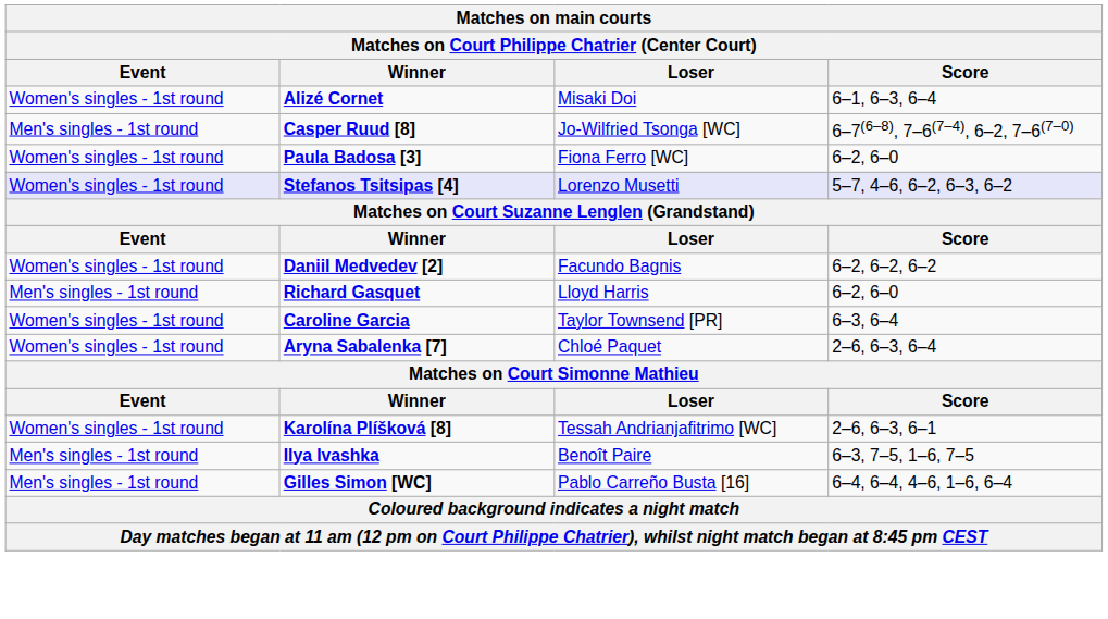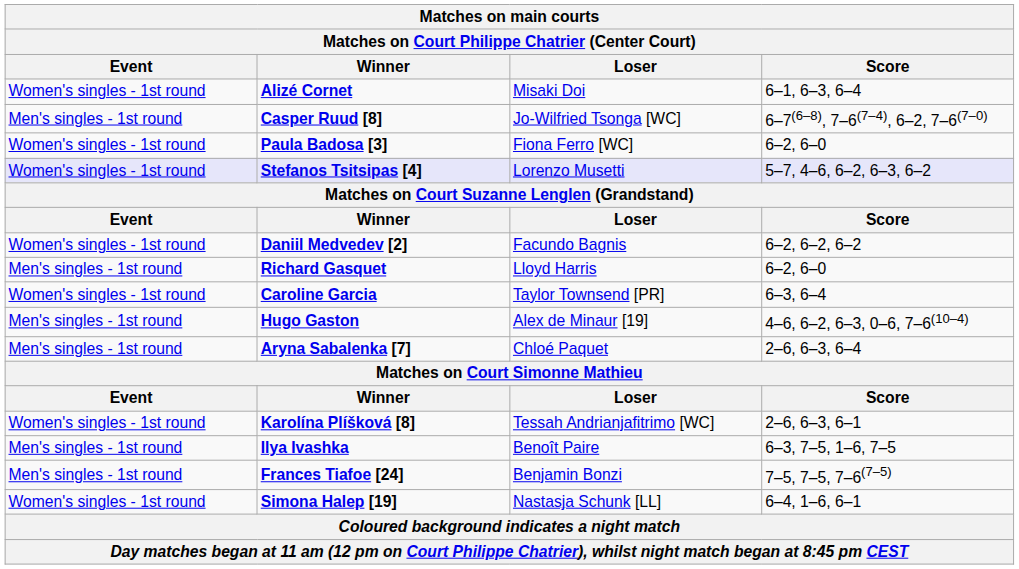+ row: Men's singles - 1st round | Hugo Gaston | Alex de Minaur [19] | 4–6, 6–2, 6–3, 0–6, 7–6(10–4)
Aryna Sabalenka [7] | Event: Women's singles - 1st round -> Men's singles - 1st round
+ row: Men's singles - 1st round | Frances Tiafoe [24] | Benjamin Bonzi | 7–5, 7–5, 7–6(7–5)
+ row: Women's singles - 1st round | Simona Halep [19] | Nastasja Schunk [LL] | 6–4, 1–6, 6–1
- row: Men's singles - 1st round | Gilles Simon [WC] | Pablo Carreño Busta [16] | 6–4, 6–4, 4–6, 1–6, 6–4
